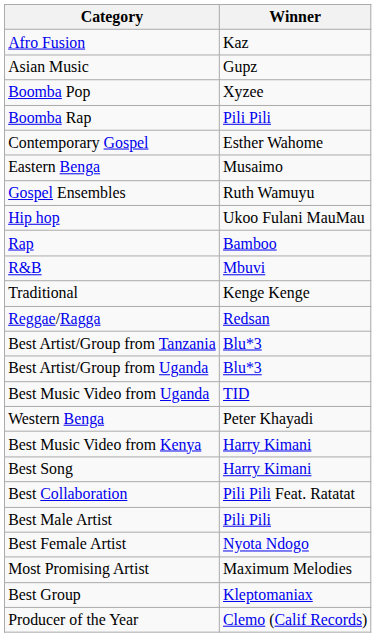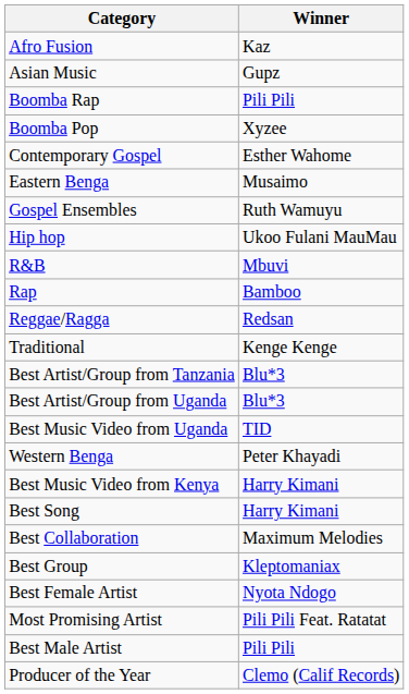rows swapped: Boomba Rap <-> Boomba Pop
rows swapped: R&B <-> Rap
rows swapped: Reggae/Ragga <-> Traditional
Best Collaboration | Winner: Pili Pili Feat. Ratatat -> Maximum Melodies
rows swapped: Best Male Artist <-> Best Group
Most Promising Artist | Winner: Maximum Melodies -> Pili Pili Feat. Ratatat
